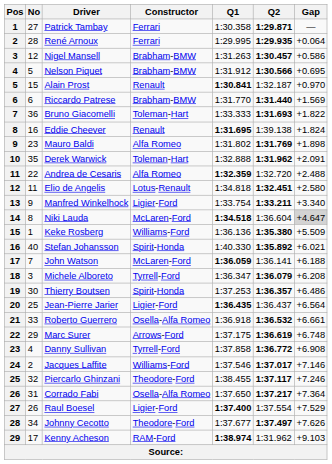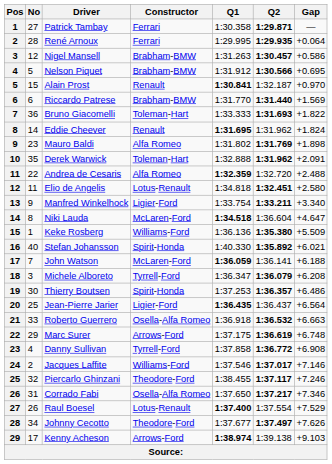Eddie Cheever | No: 16 -> 14
Eddie Cheever | Q2: 1:39.138 -> 1:31.962
Niki Lauda | Gap: lightgrey background -> no background
Roberto Guerrero | Gap: +6.661 -> +6.663
Corrado Fabi | Gap: +7.364 -> +7.346
Raul Boesel | Constructor: Ligier-Ford -> Lotus-Renault
Kenny Acheson | Constructor: RAM-Ford -> Arrows-Ford
Kenny Acheson | Q2: 1:31.962 -> 1:39.138
